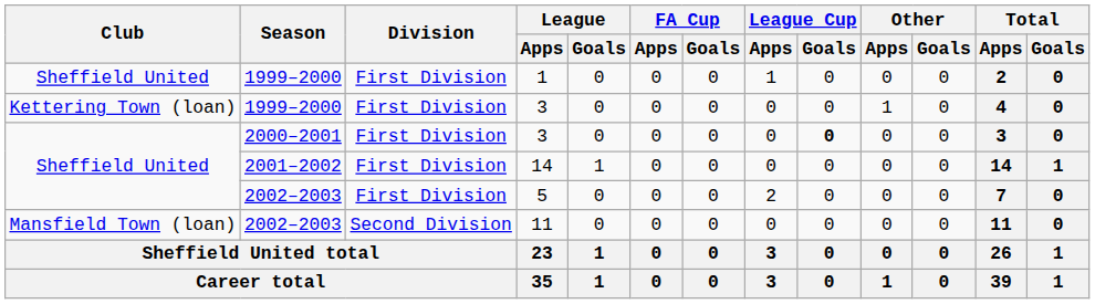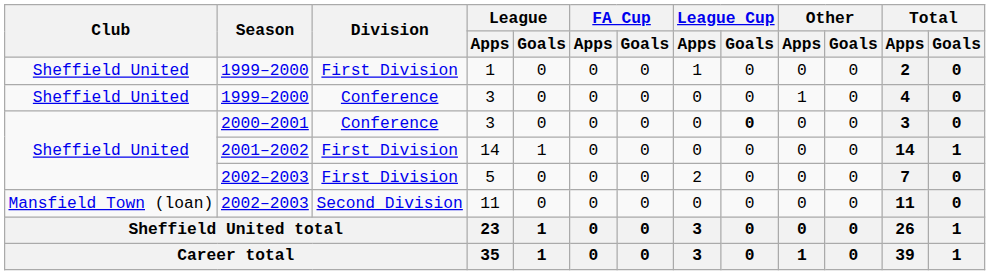1999–2000 / 3 | Club: Kettering Town (loan) -> Sheffield United
1999–2000 / 3 | Division: First Division -> Conference
2000–2001 / 3 | Division: First Division -> Conference
